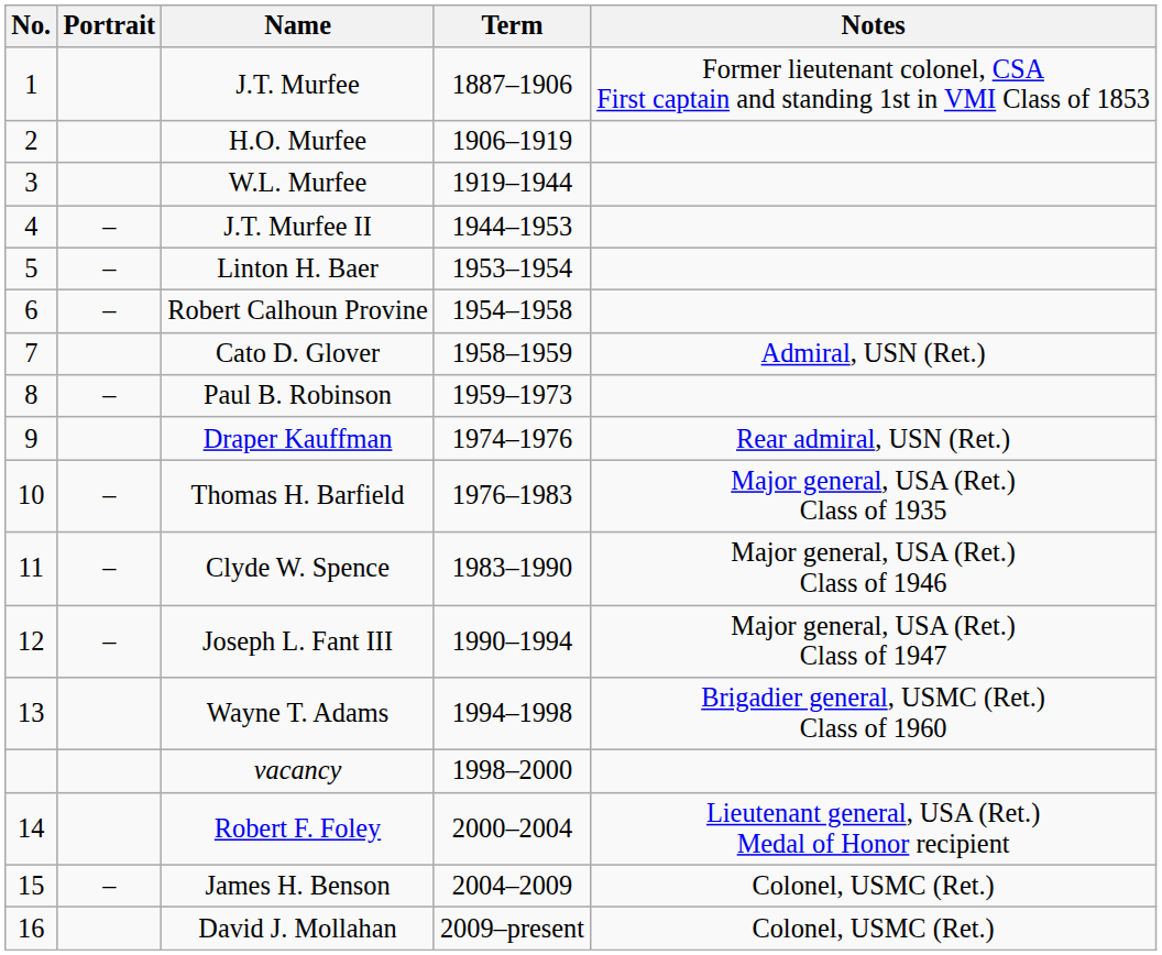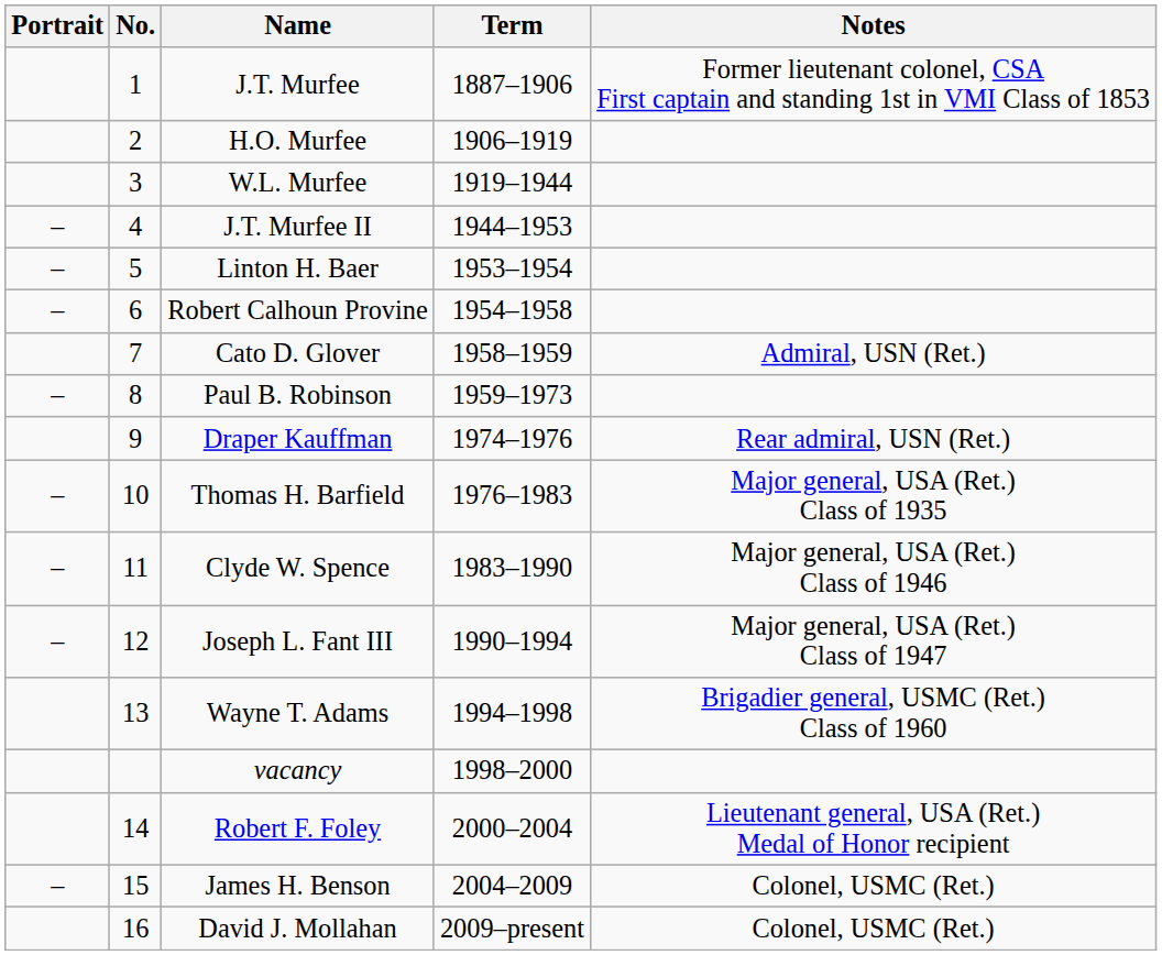columns swapped: No. <-> Portrait
